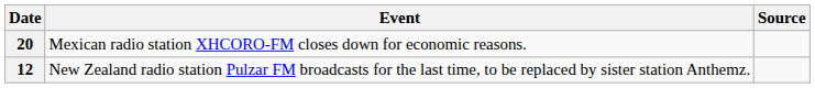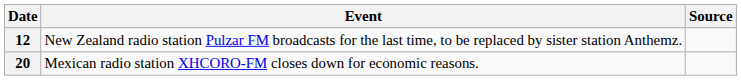rows swapped: 12 <-> 20
